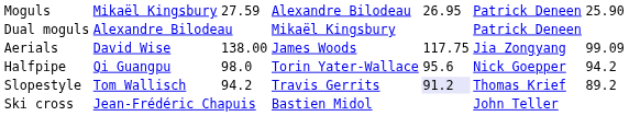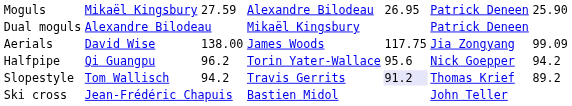Halfpipe | column 3: 98.0 -> 96.2
